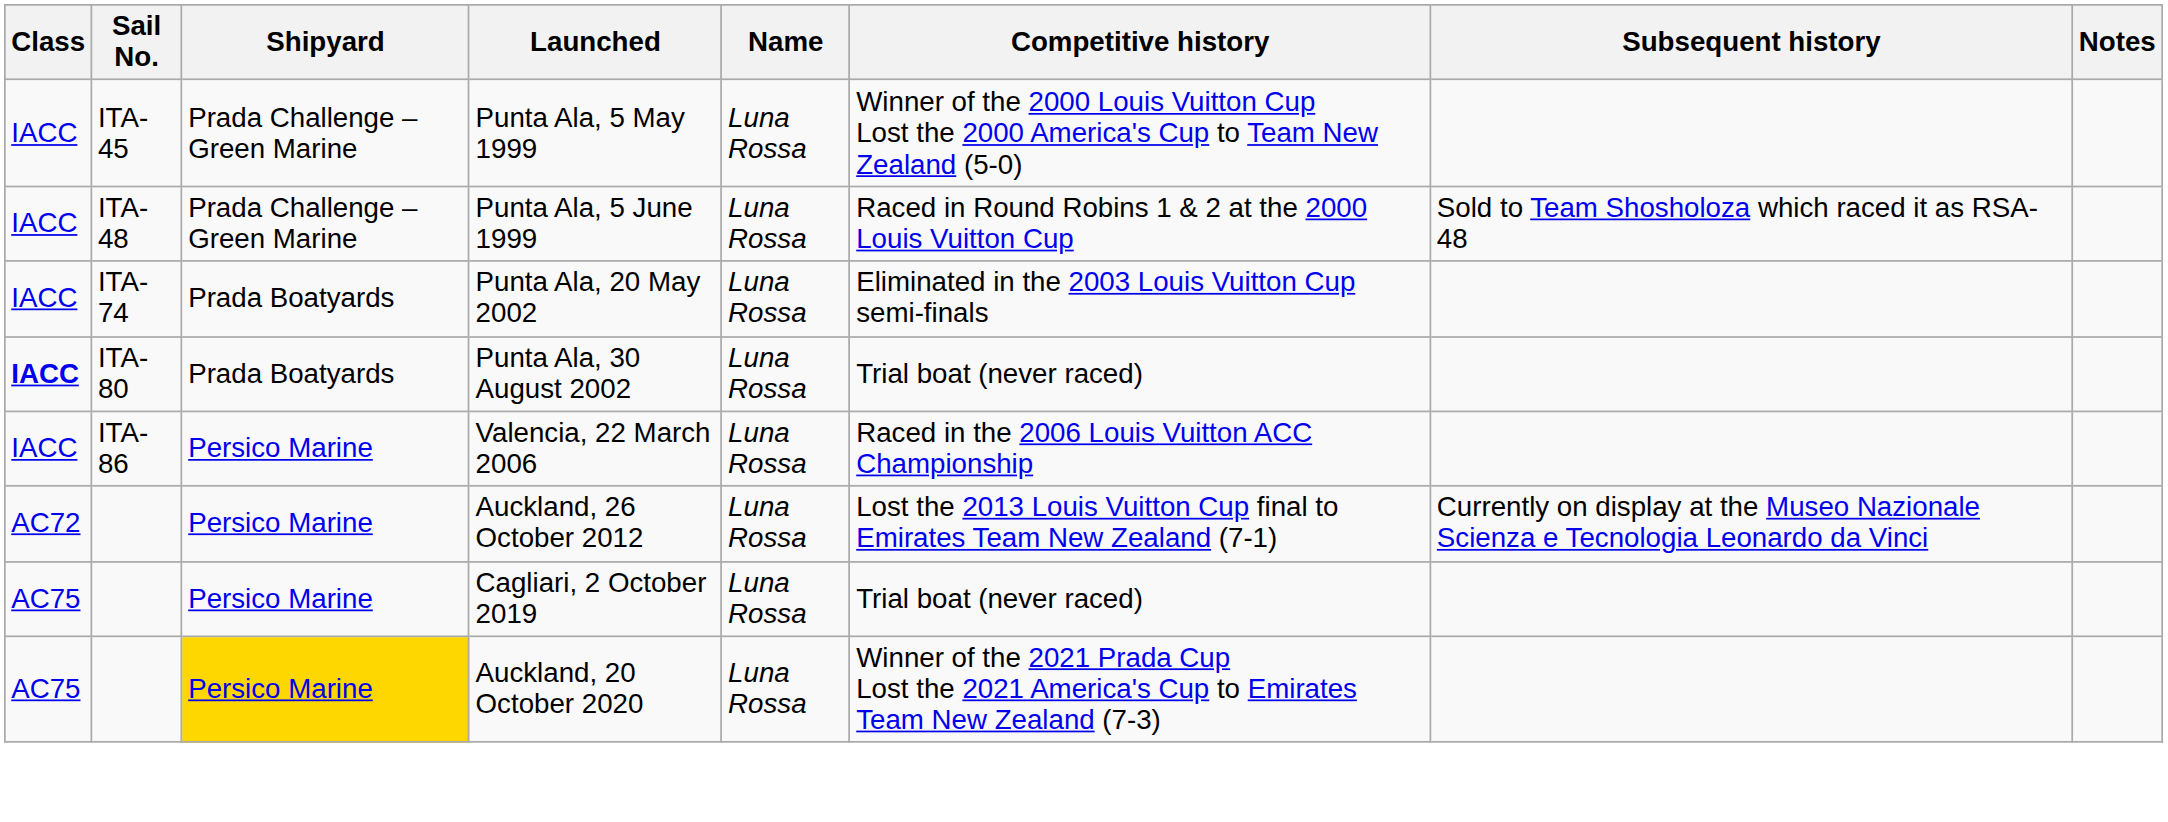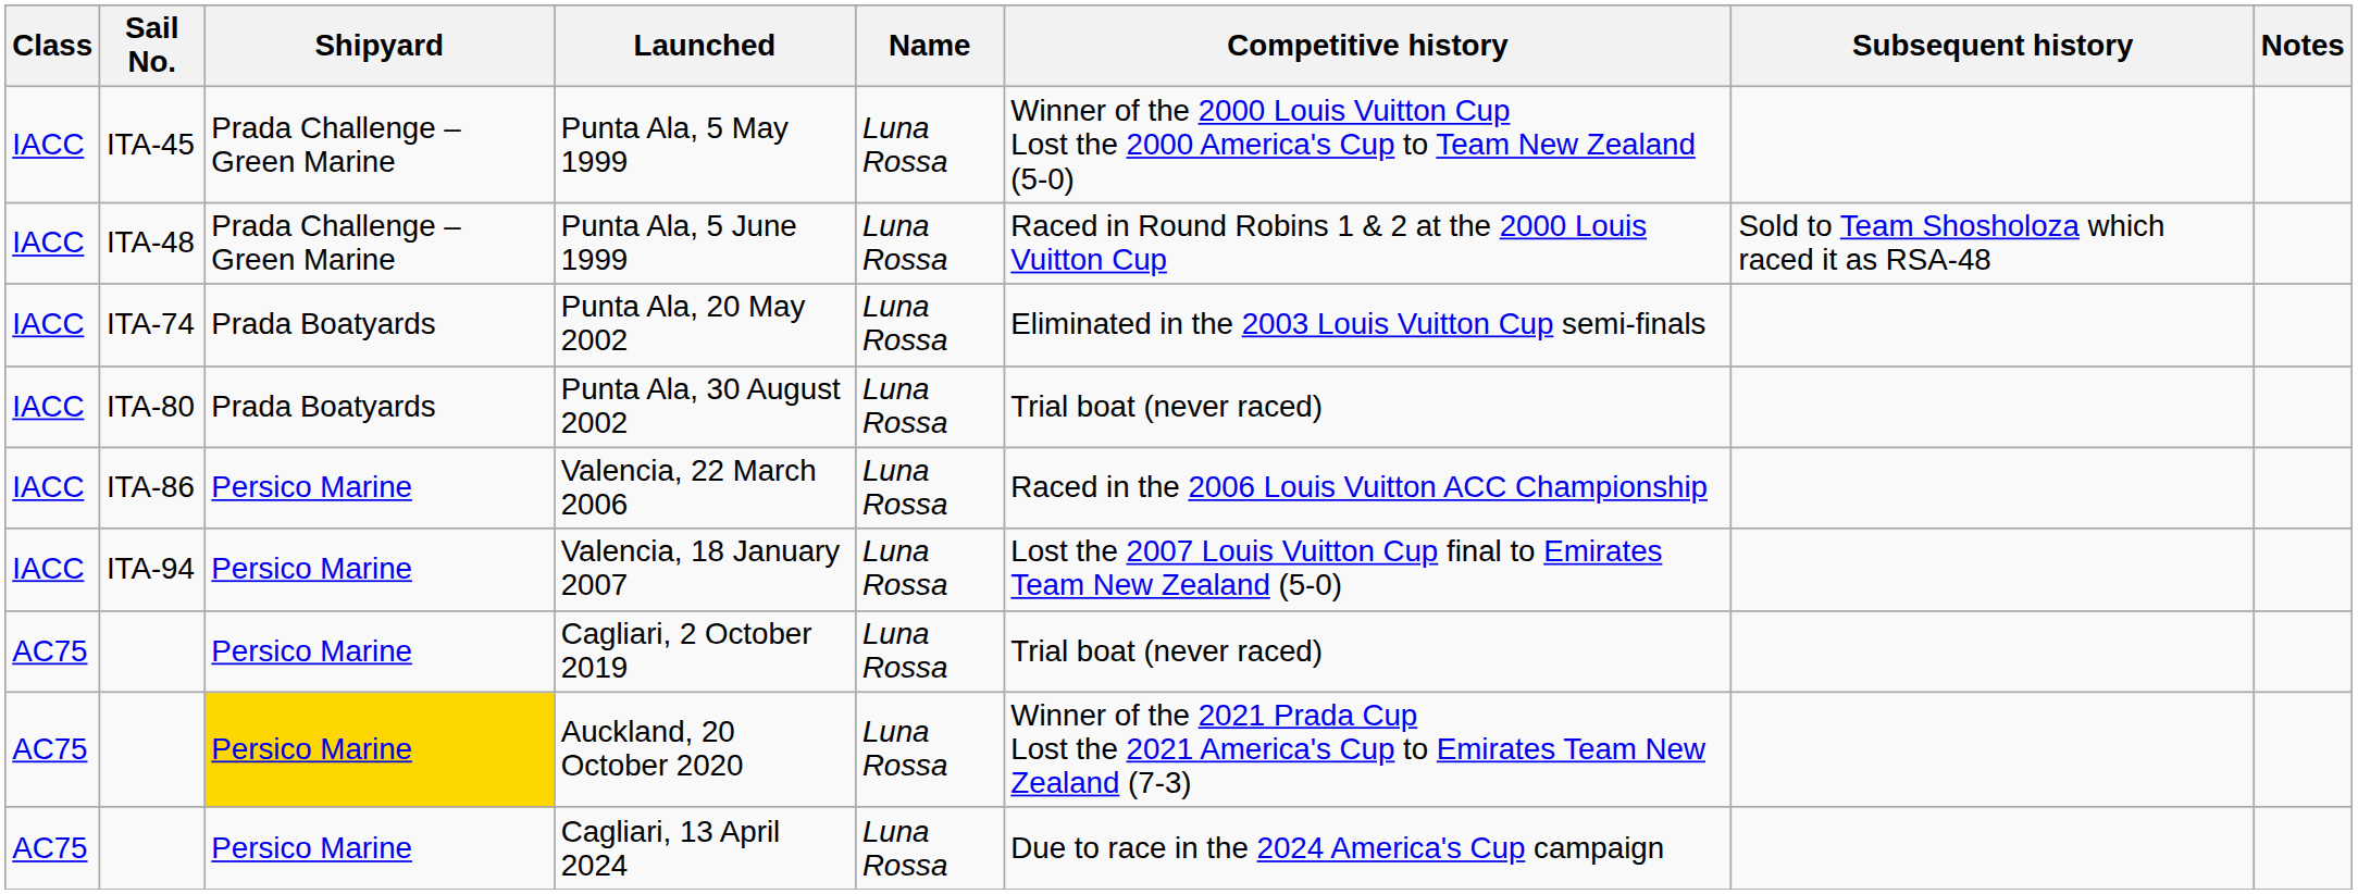Punta Ala, 30 August 2002 | Class: bold -> normal
+ row: IACC | ITA-94 | Persico Marine | Valencia, 18 January 2007 | Luna Rossa | Lost the 2007 Louis Vuitton Cup final to Emirates Team New Zealand (5-0)
- row: AC72 | Persico Marine | Auckland, 26 October 2012 | Luna Rossa | Lost the 2013 Louis Vuitton Cup final to Emirates Team New Zealand (7-1) | Currently on display at the Museo Nazionale Scienza e Tecnologia Leonardo da Vinci
+ row: AC75 | Persico Marine | Cagliari, 13 April 2024 | Luna Rossa | Due to race in the 2024 America's Cup campaign
